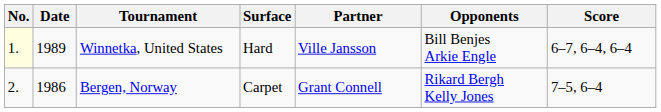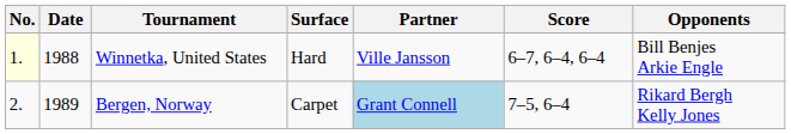columns swapped: Opponents <-> Score
Winnetka, United States | Date: 1989 -> 1988
Bergen, Norway | Date: 1986 -> 1989
Bergen, Norway | Partner: no background -> lightblue background
